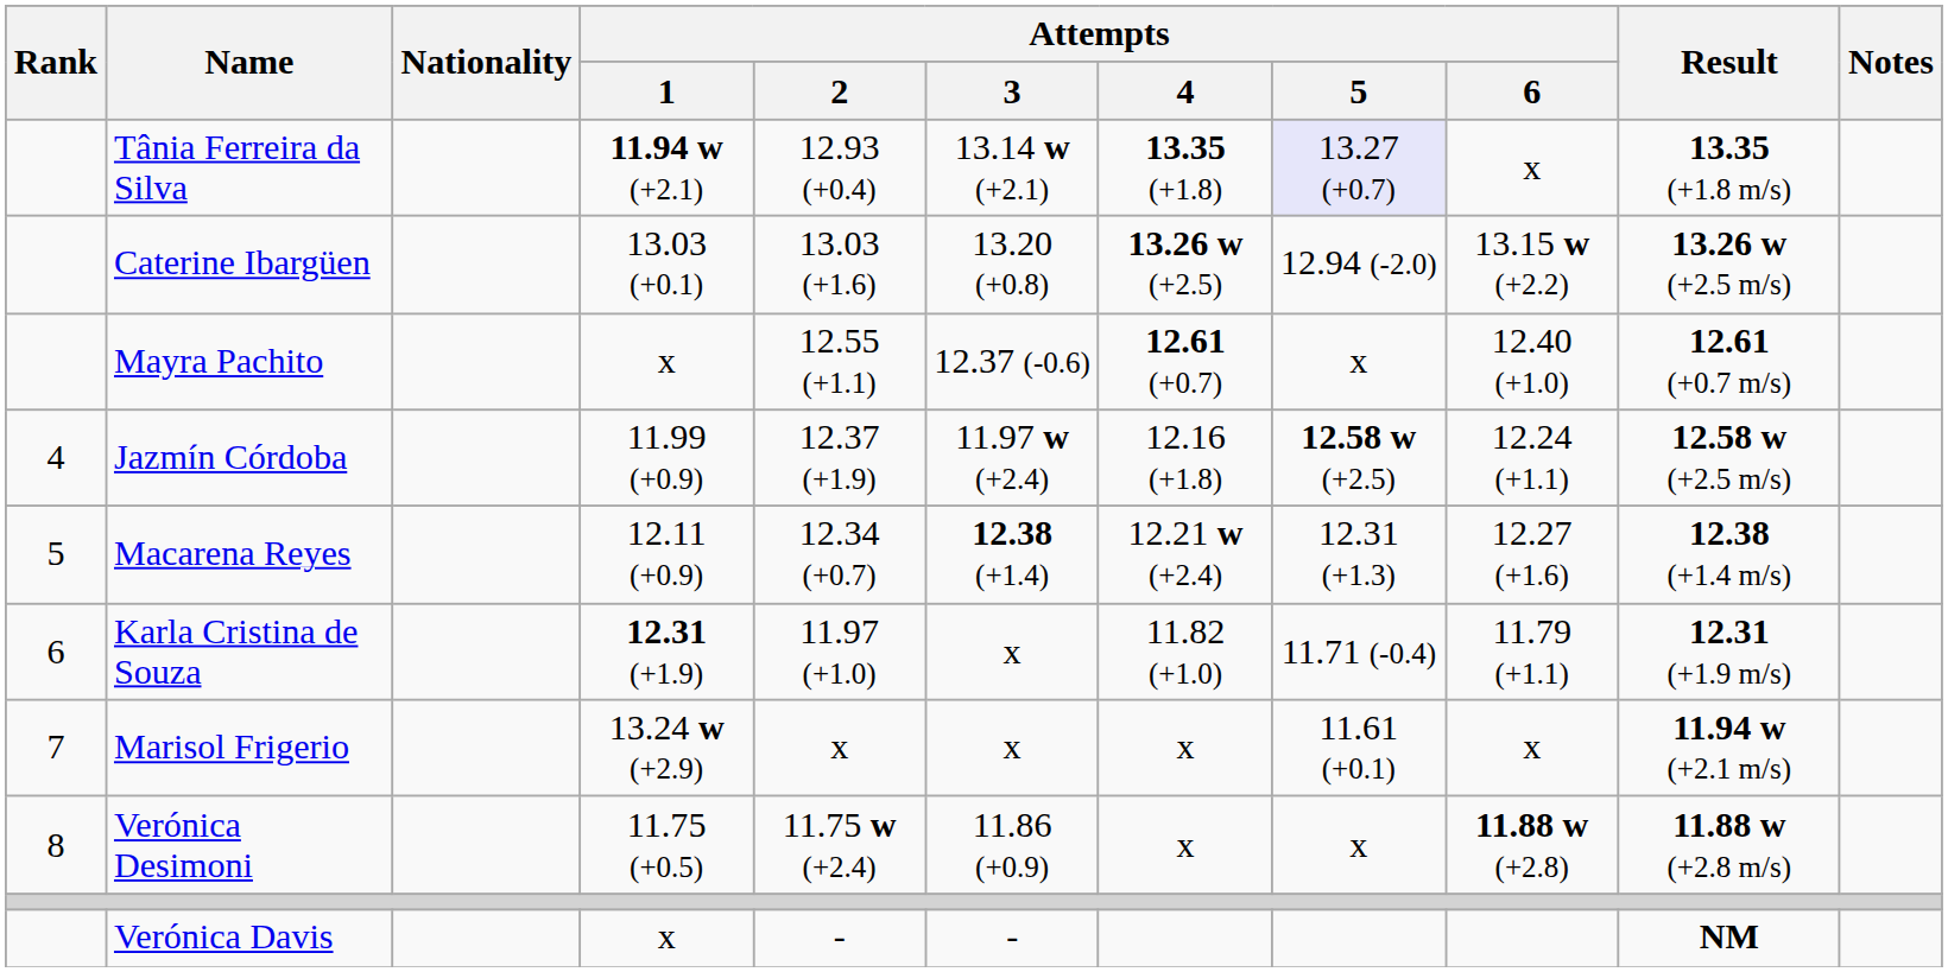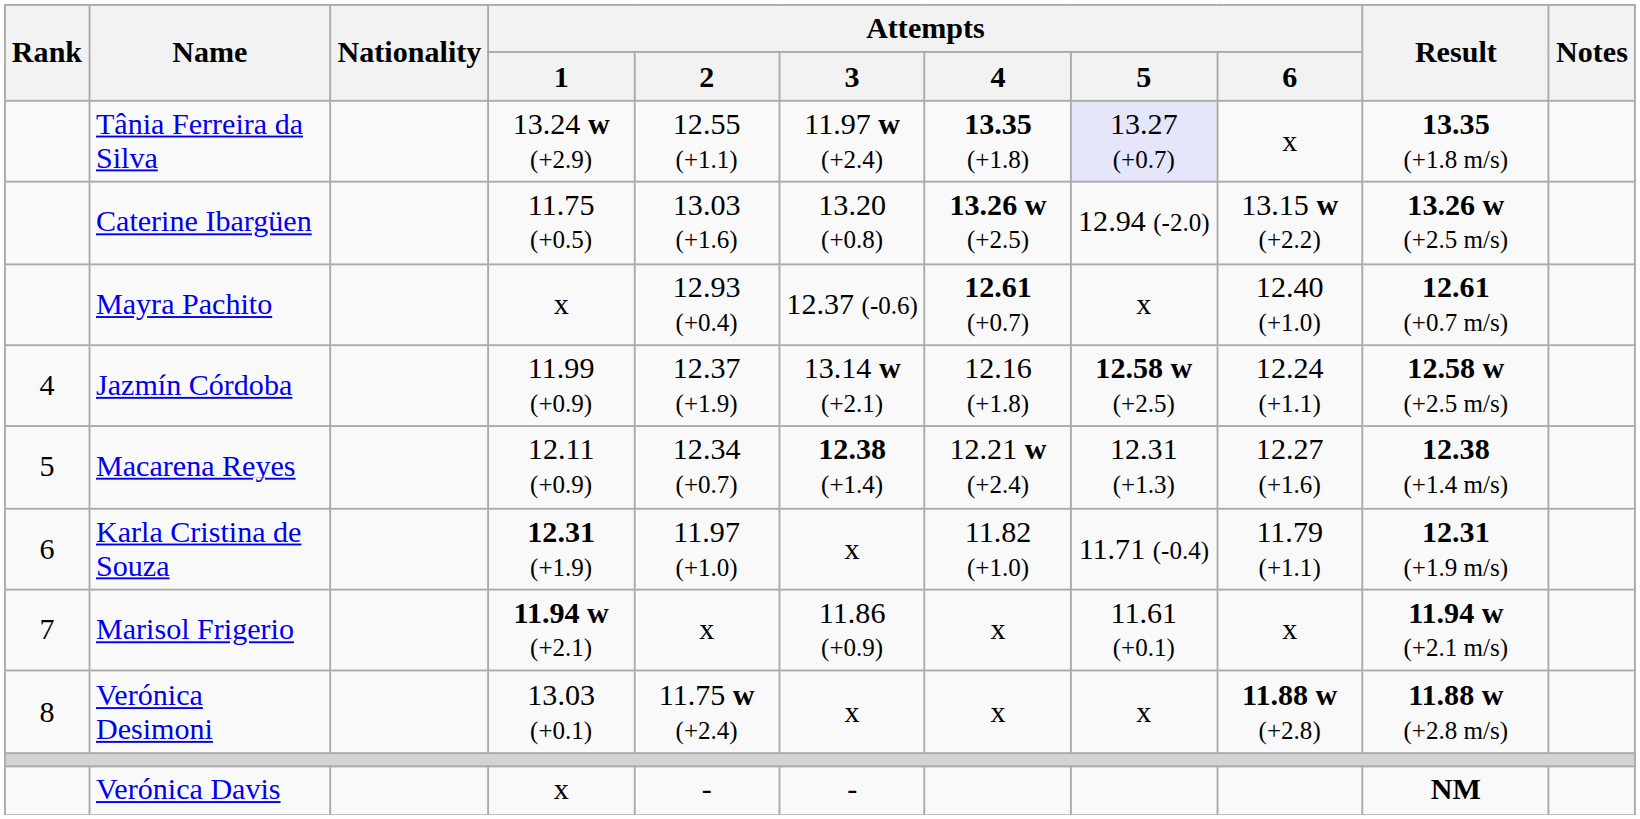Tânia Ferreira da Silva | Attempts / 1: 11.94 w (+2.1) -> 13.24 w (+2.9)
Tânia Ferreira da Silva | Attempts / 2: 12.93 (+0.4) -> 12.55 (+1.1)
Tânia Ferreira da Silva | Attempts / 3: 13.14 w (+2.1) -> 11.97 w (+2.4)
Caterine Ibargüen | Attempts / 1: 13.03 (+0.1) -> 11.75 (+0.5)
Mayra Pachito | Attempts / 2: 12.55 (+1.1) -> 12.93 (+0.4)
Jazmín Córdoba | Attempts / 3: 11.97 w (+2.4) -> 13.14 w (+2.1)
Marisol Frigerio | Attempts / 1: 13.24 w (+2.9) -> 11.94 w (+2.1)
Marisol Frigerio | Attempts / 3: x -> 11.86 (+0.9)
Verónica Desimoni | Attempts / 1: 11.75 (+0.5) -> 13.03 (+0.1)
Verónica Desimoni | Attempts / 3: 11.86 (+0.9) -> x
